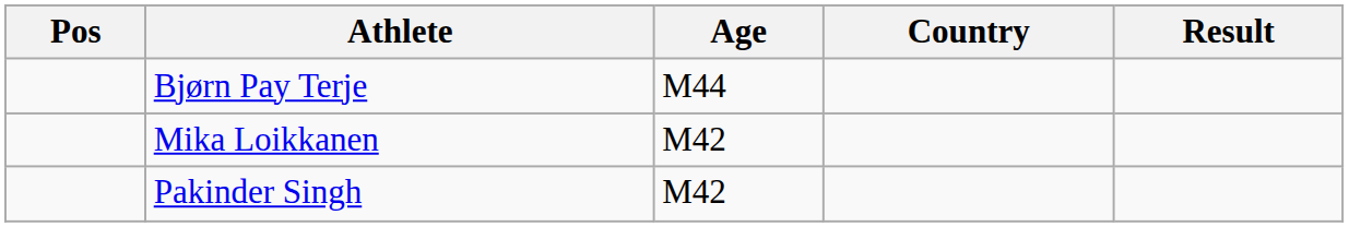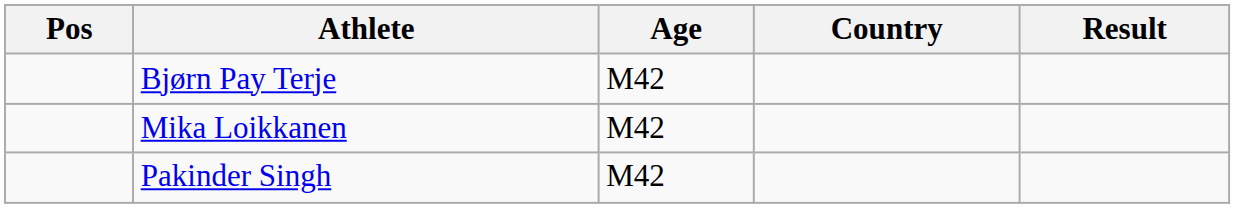Bjørn Pay Terje | Age: M44 -> M42
